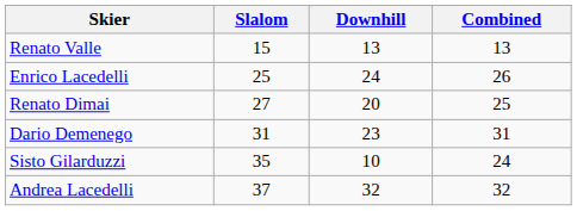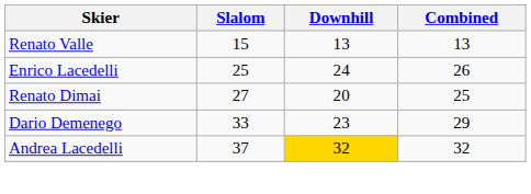Dario Demenego | Slalom: 31 -> 33
Dario Demenego | Combined: 31 -> 29
- row: Sisto Gilarduzzi | 35 | 10 | 24
Andrea Lacedelli | Downhill: no background -> gold background
